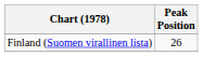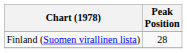Finland (Suomen virallinen lista) | Peak Position: 26 -> 28
